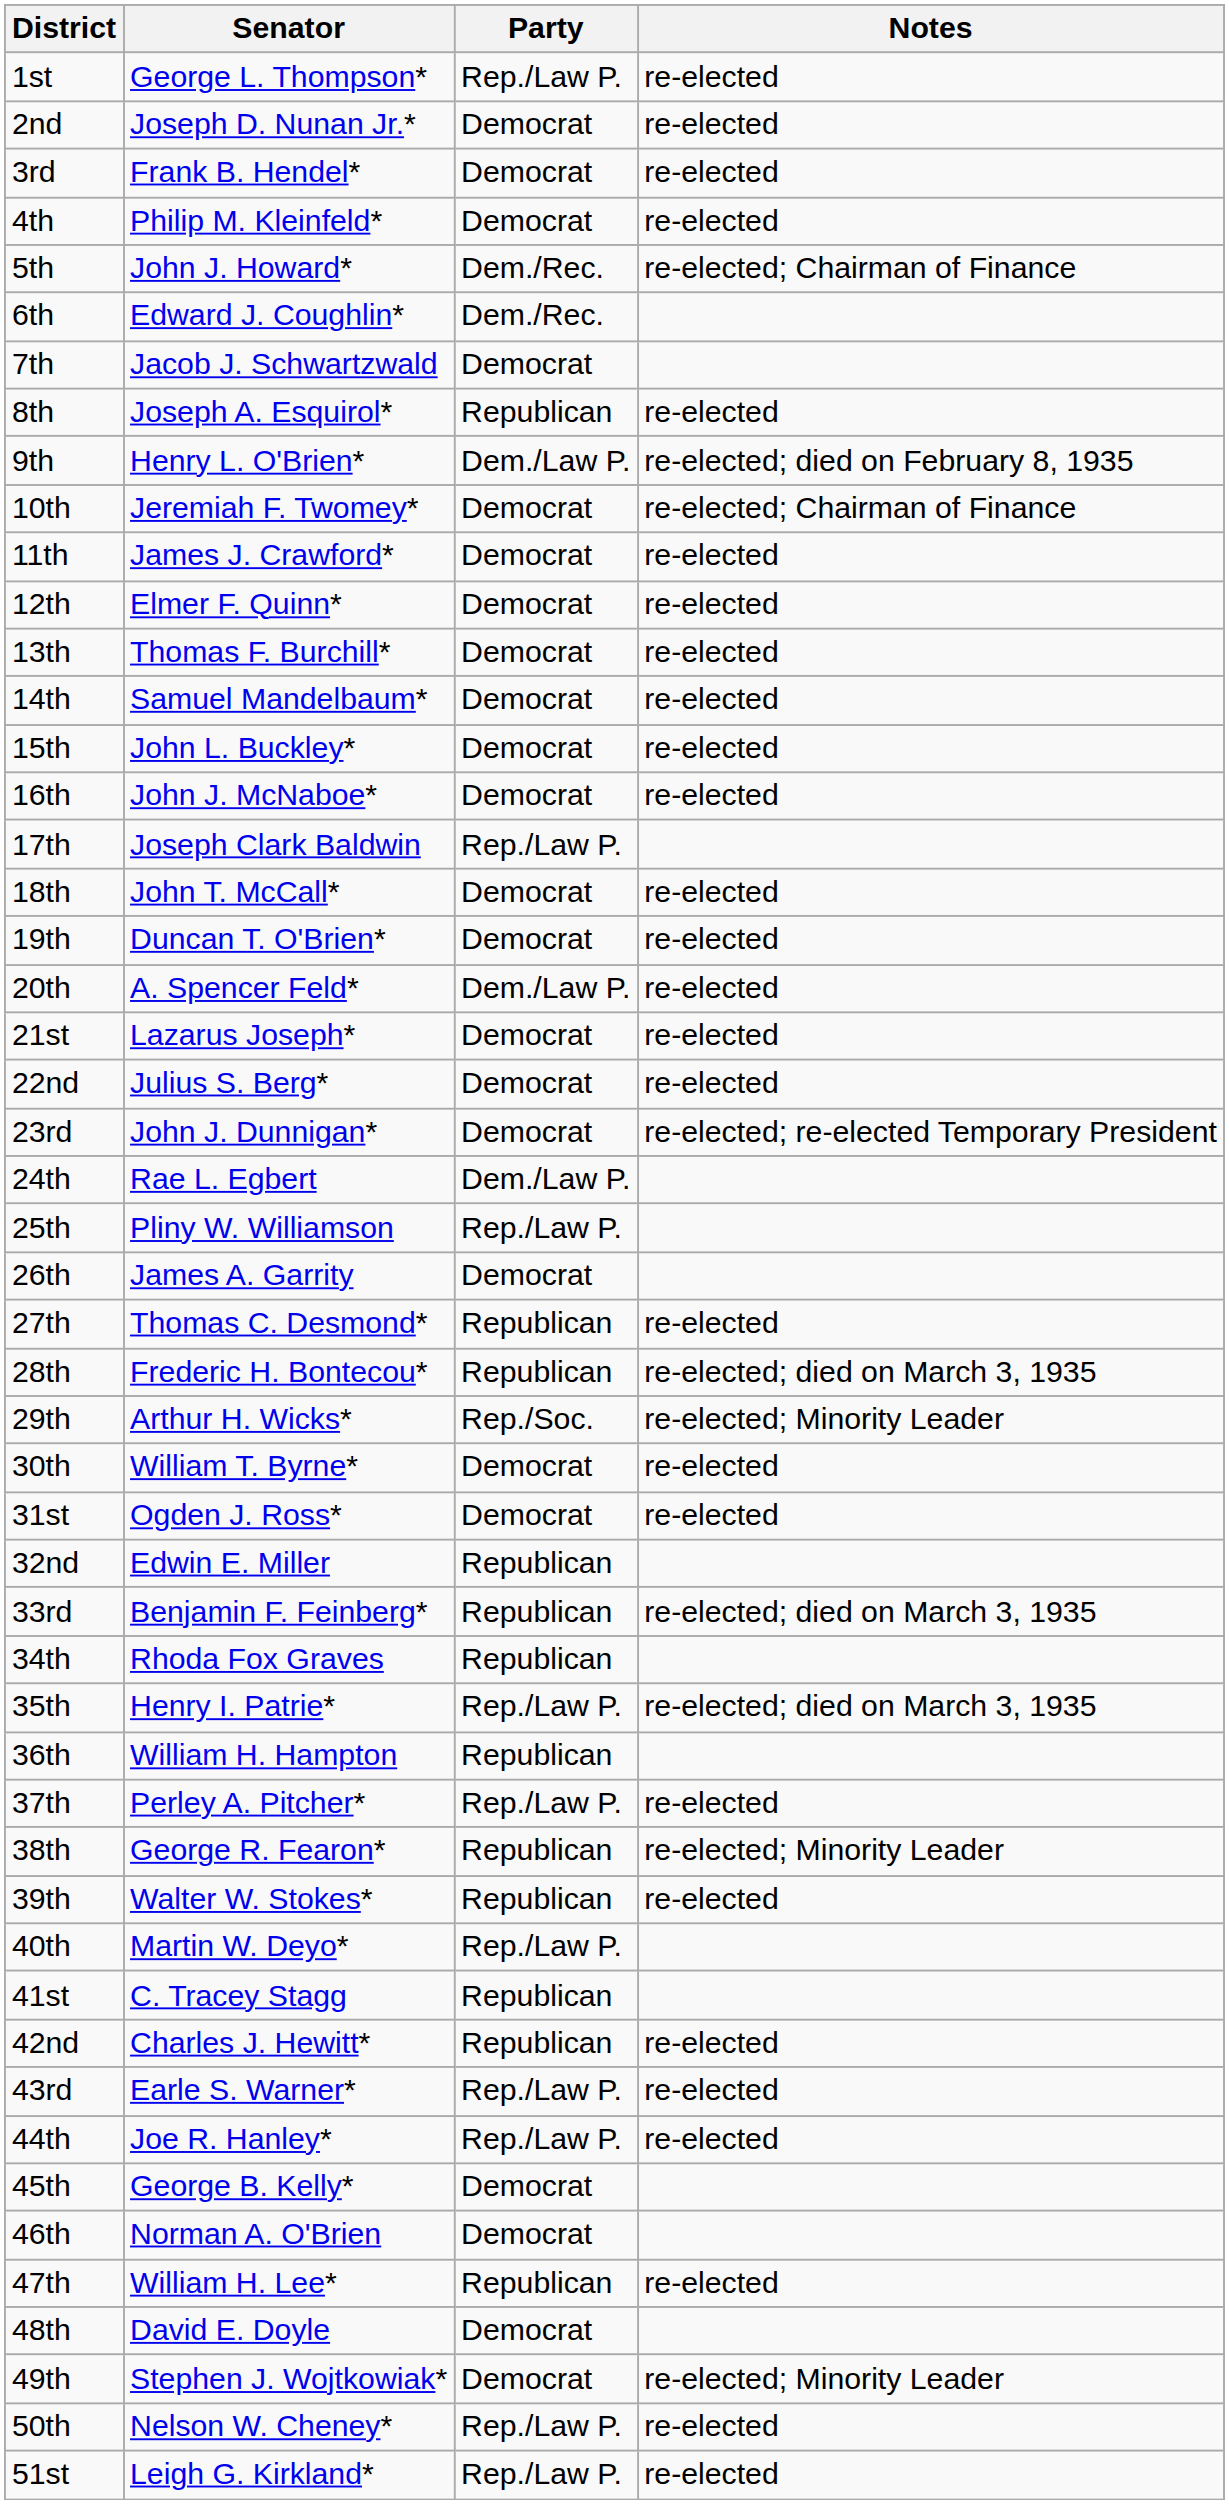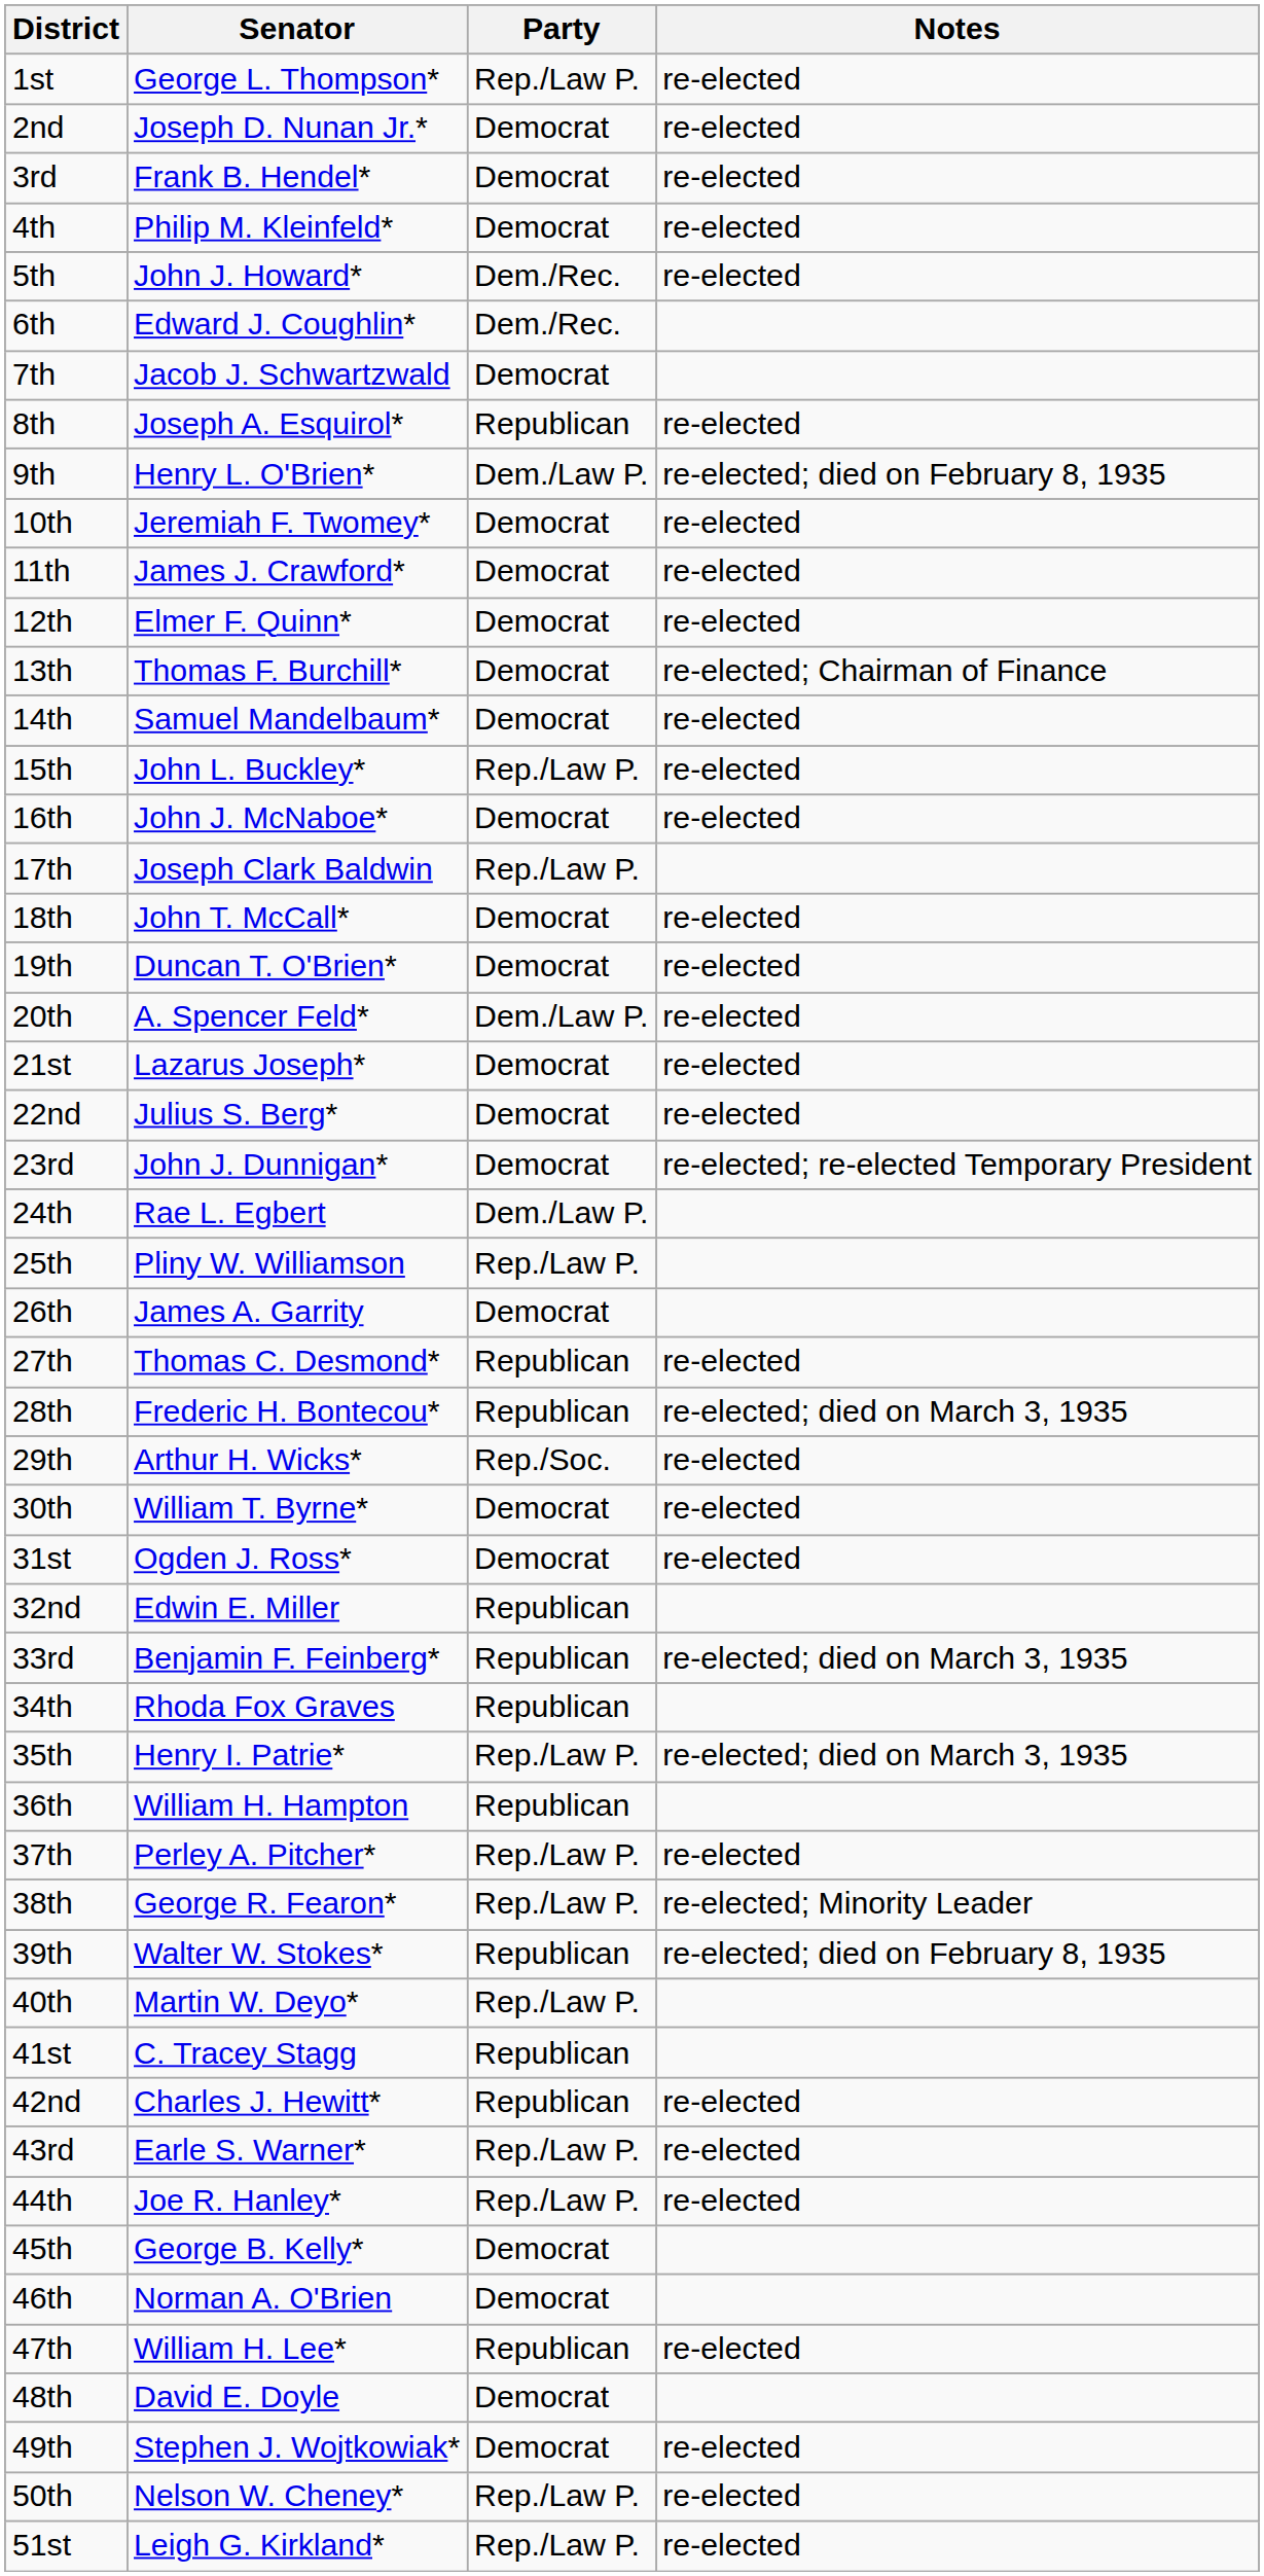5th | Notes: re-elected; Chairman of Finance -> re-elected
10th | Notes: re-elected; Chairman of Finance -> re-elected
13th | Notes: re-elected -> re-elected; Chairman of Finance
15th | Party: Democrat -> Rep./Law P.
29th | Notes: re-elected; Minority Leader -> re-elected
38th | Party: Republican -> Rep./Law P.
39th | Notes: re-elected -> re-elected; died on February 8, 1935
49th | Notes: re-elected; Minority Leader -> re-elected
